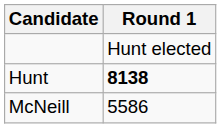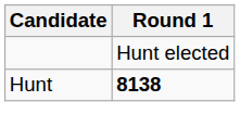- row: McNeill | 5586
